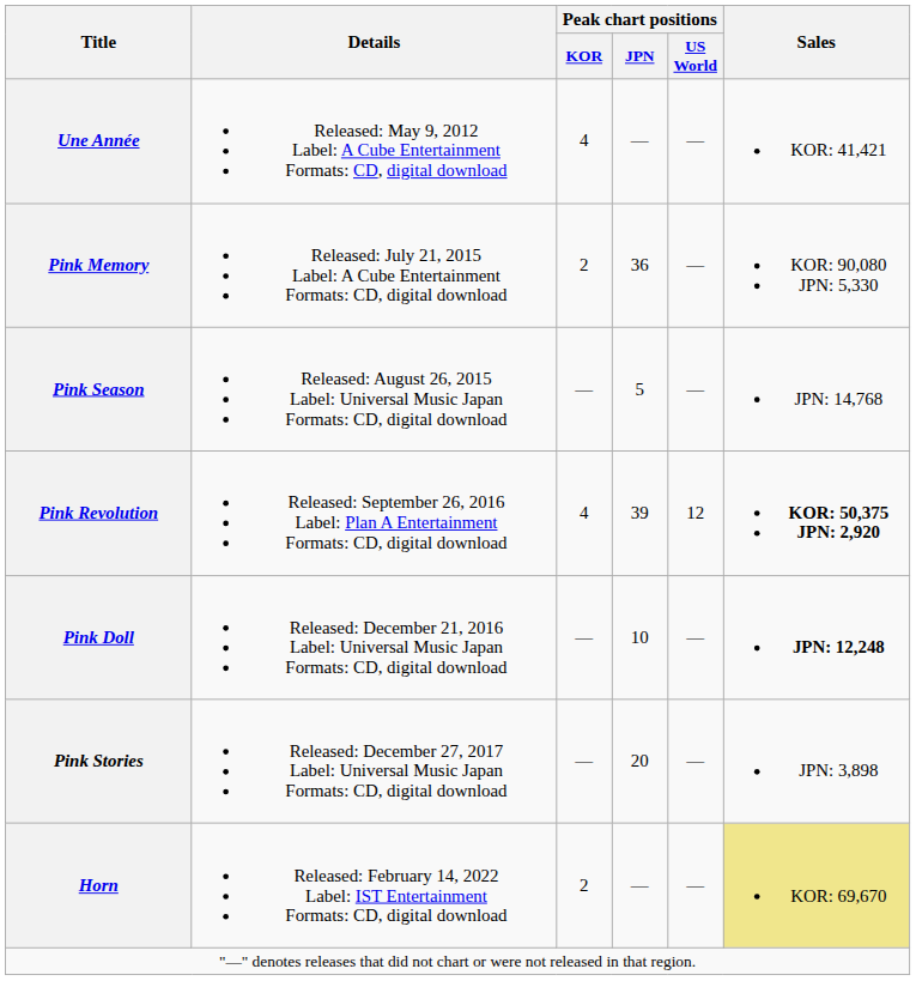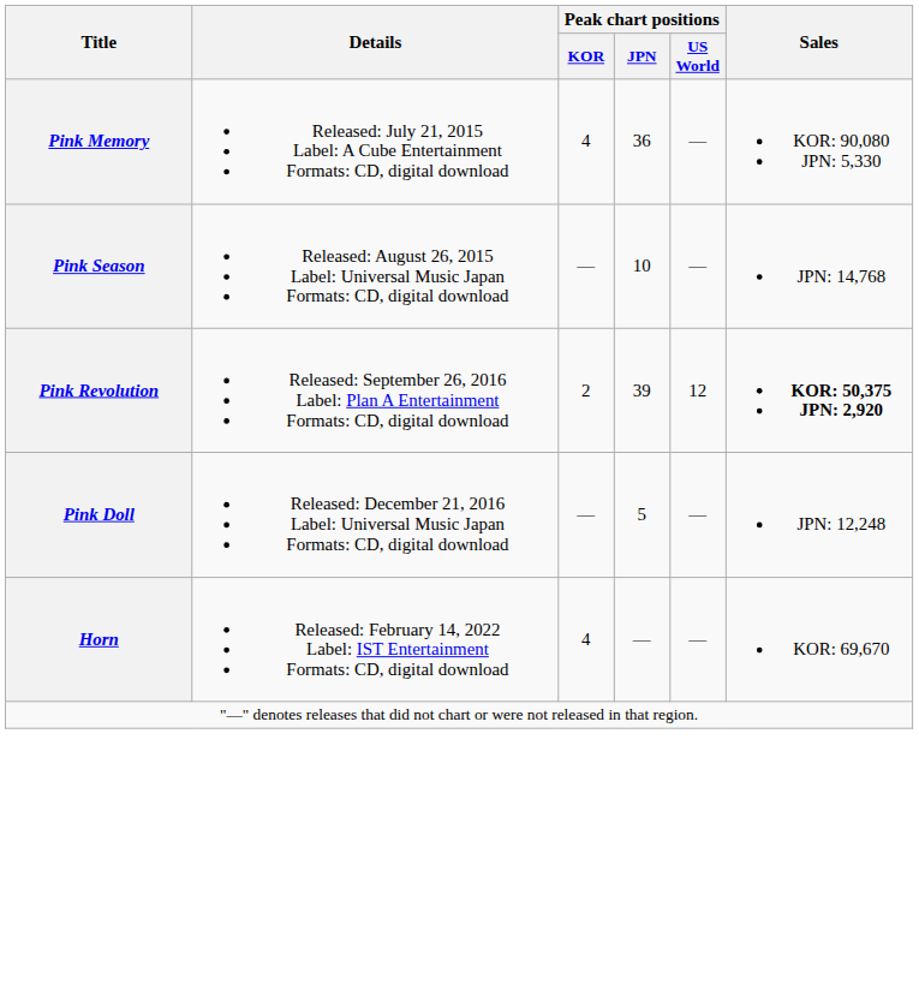- row: Une Année | Released: May 9, 2012 Label: A Cube Entertainment Formats: CD, digital download | 4 | — | — | KOR: 41,421
Pink Memory | Peak chart positions / KOR: 2 -> 4
Pink Season | Peak chart positions / JPN: 5 -> 10
Pink Revolution | Peak chart positions / KOR: 4 -> 2
Pink Doll | Peak chart positions / JPN: 10 -> 5
Pink Doll | Sales: bold -> normal
- row: Pink Stories | Released: December 27, 2017 Label: Universal Music Japan Formats: CD, digital download | — | 20 | — | JPN: 3,898
Horn | Peak chart positions / KOR: 2 -> 4
Horn | Sales: khaki background -> no background
